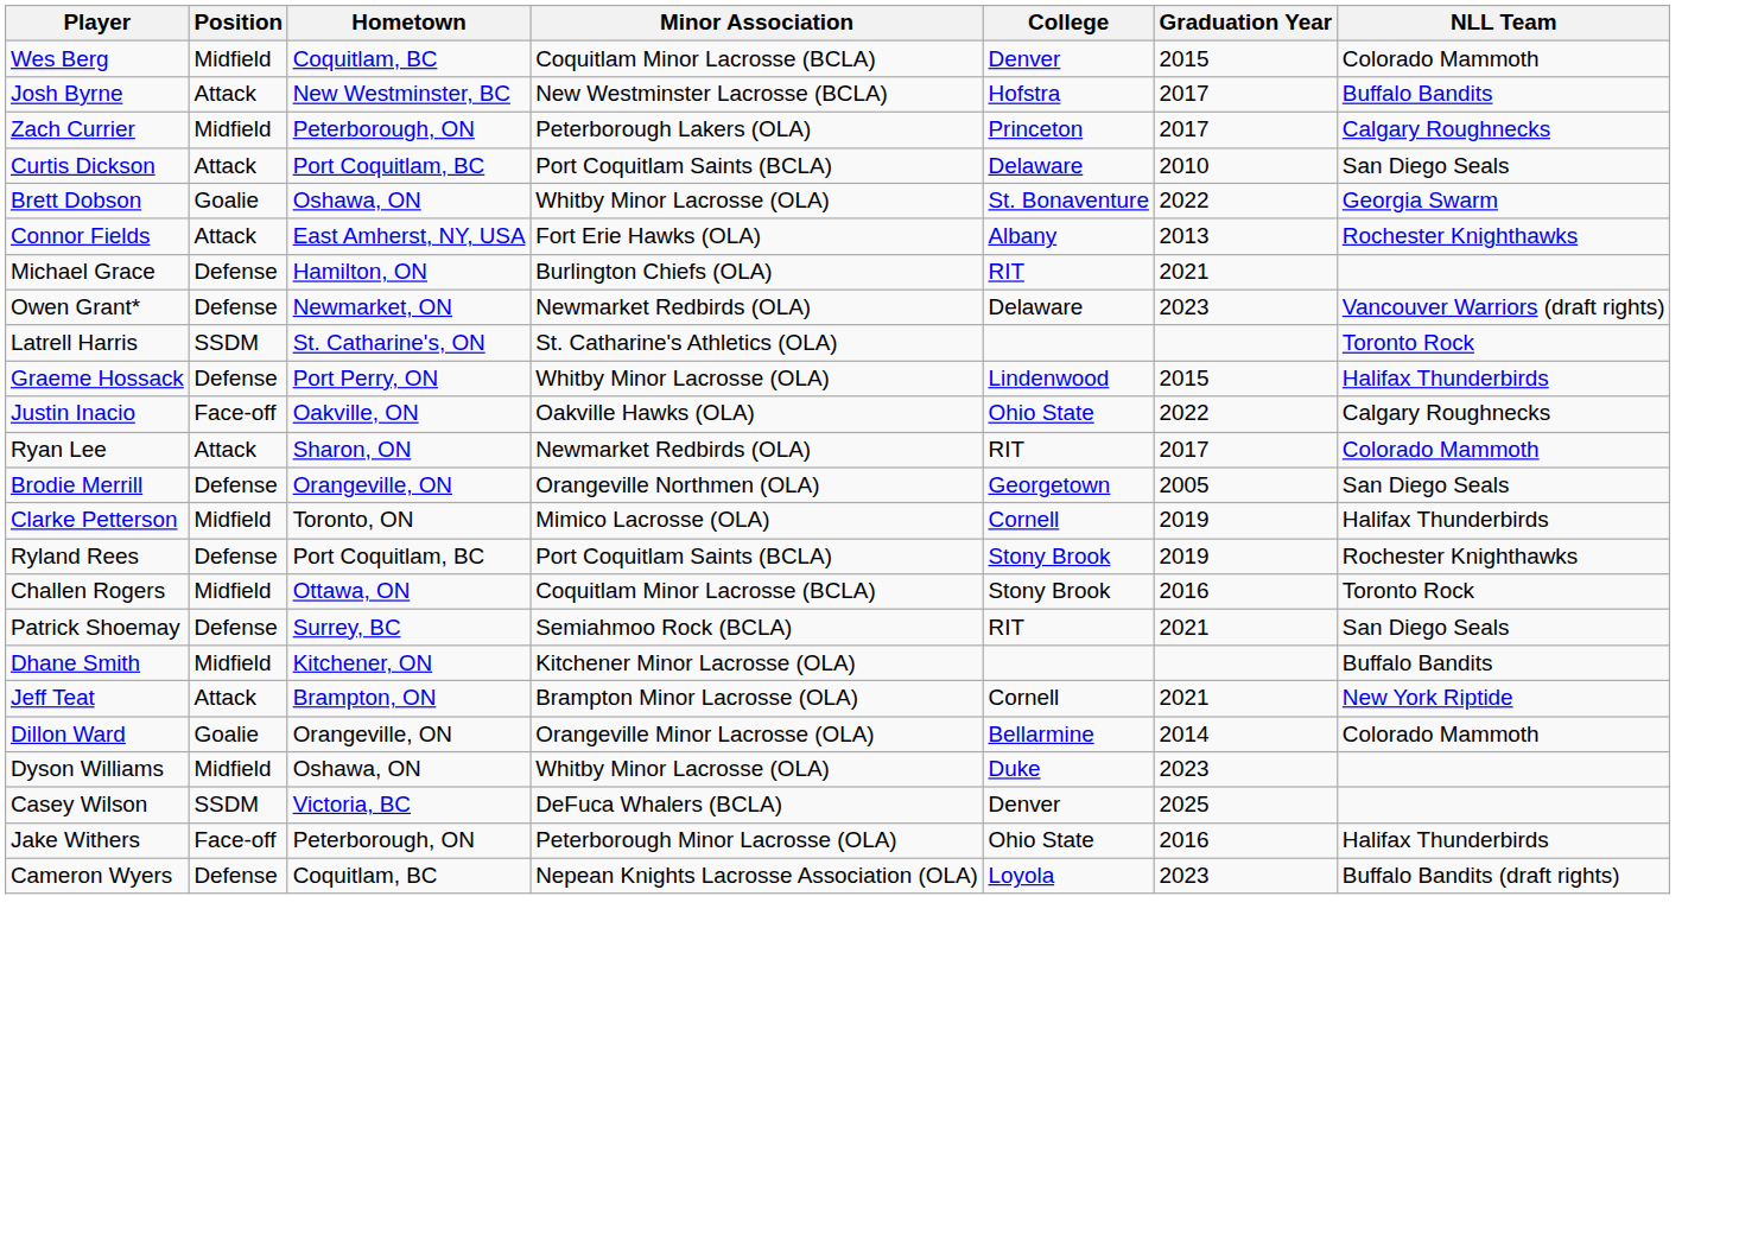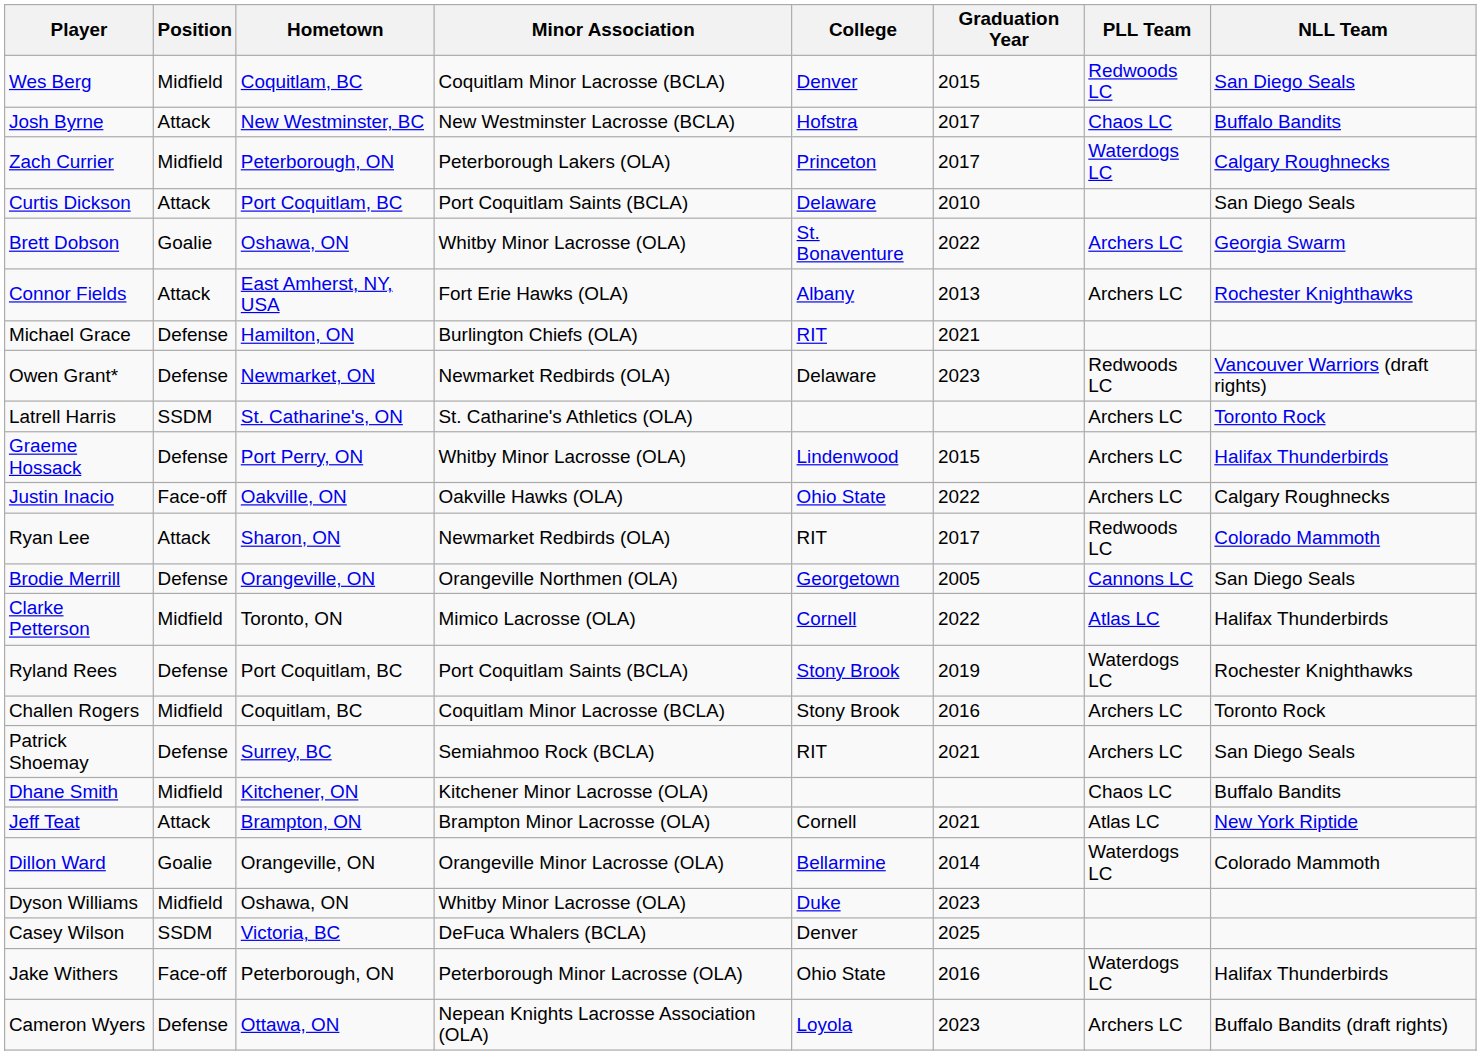+ column: PLL Team | Redwoods LC | Chaos LC | Waterdogs LC | Archers LC | Archers LC | Redwoods LC | Archers LC | Archers LC | Archers LC | Redwoods LC | Cannons LC | Atlas LC | Waterdogs LC | Archers LC | Archers LC | Chaos LC | Atlas LC | Waterdogs LC | Waterdogs LC | Archers LC
Wes Berg | NLL Team: Colorado Mammoth -> San Diego Seals
Clarke Petterson | Graduation Year: 2019 -> 2022
Challen Rogers | Hometown: Ottawa, ON -> Coquitlam, BC
Cameron Wyers | Hometown: Coquitlam, BC -> Ottawa, ON
